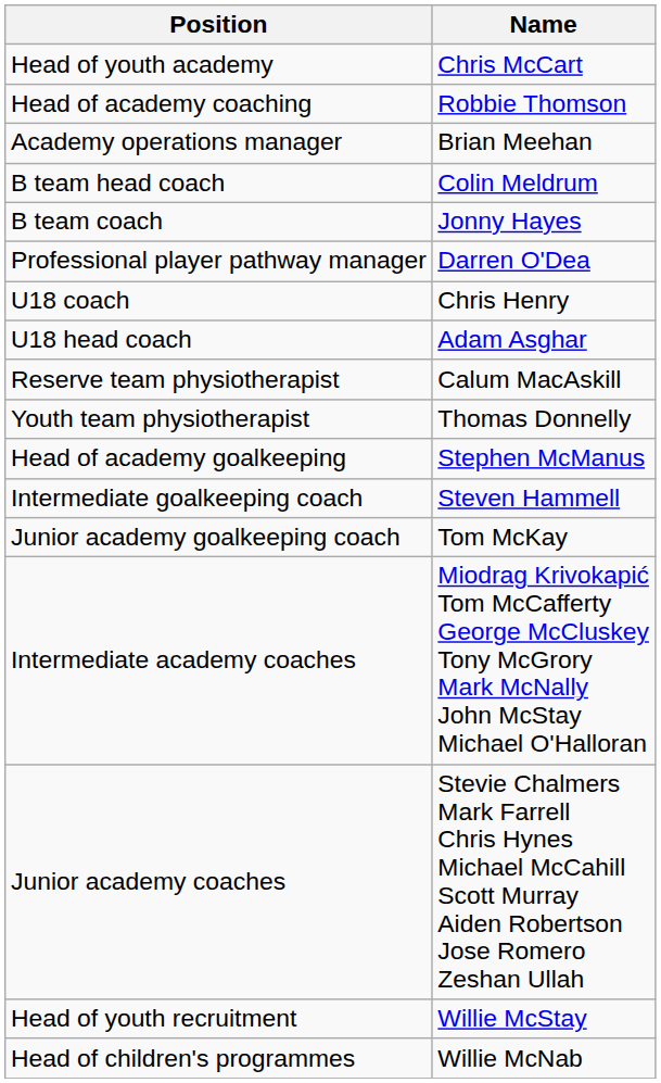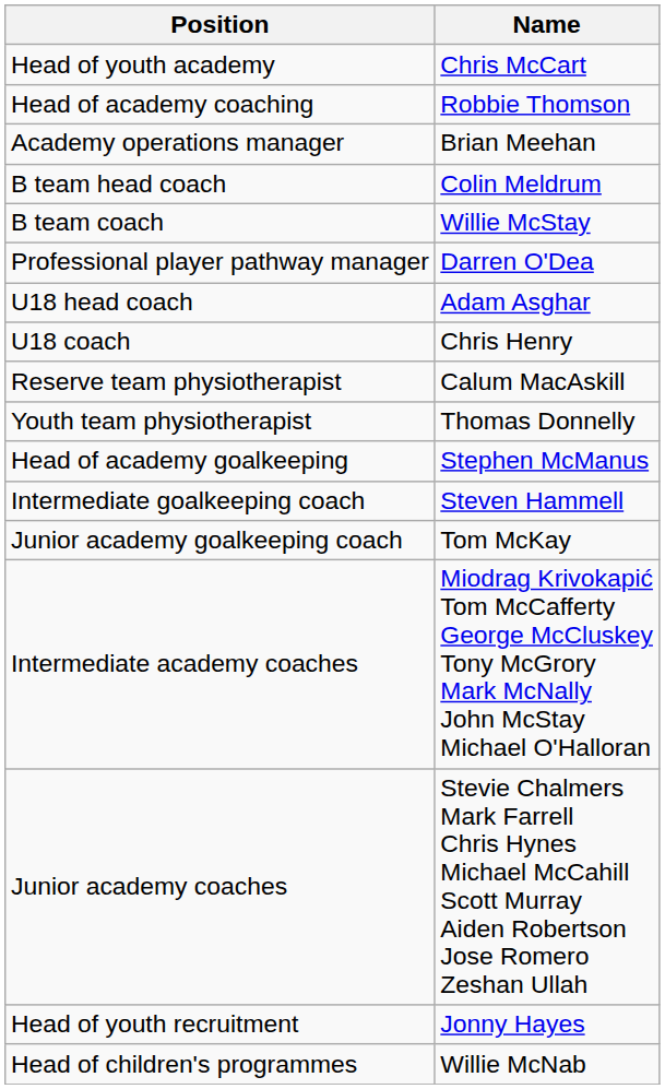B team coach | Name: Jonny Hayes -> Willie McStay
rows swapped: U18 head coach <-> U18 coach
Head of youth recruitment | Name: Willie McStay -> Jonny Hayes
